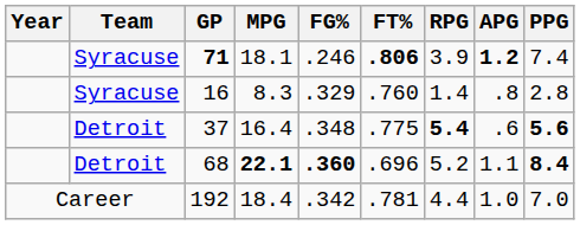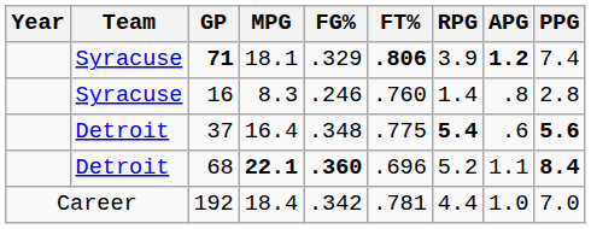71 | FG%: .246 -> .329
16 | FG%: .329 -> .246
